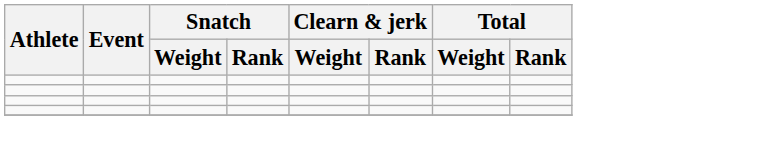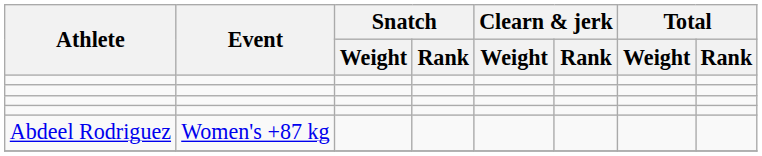+ row: Abdeel Rodriguez | Women's +87 kg
